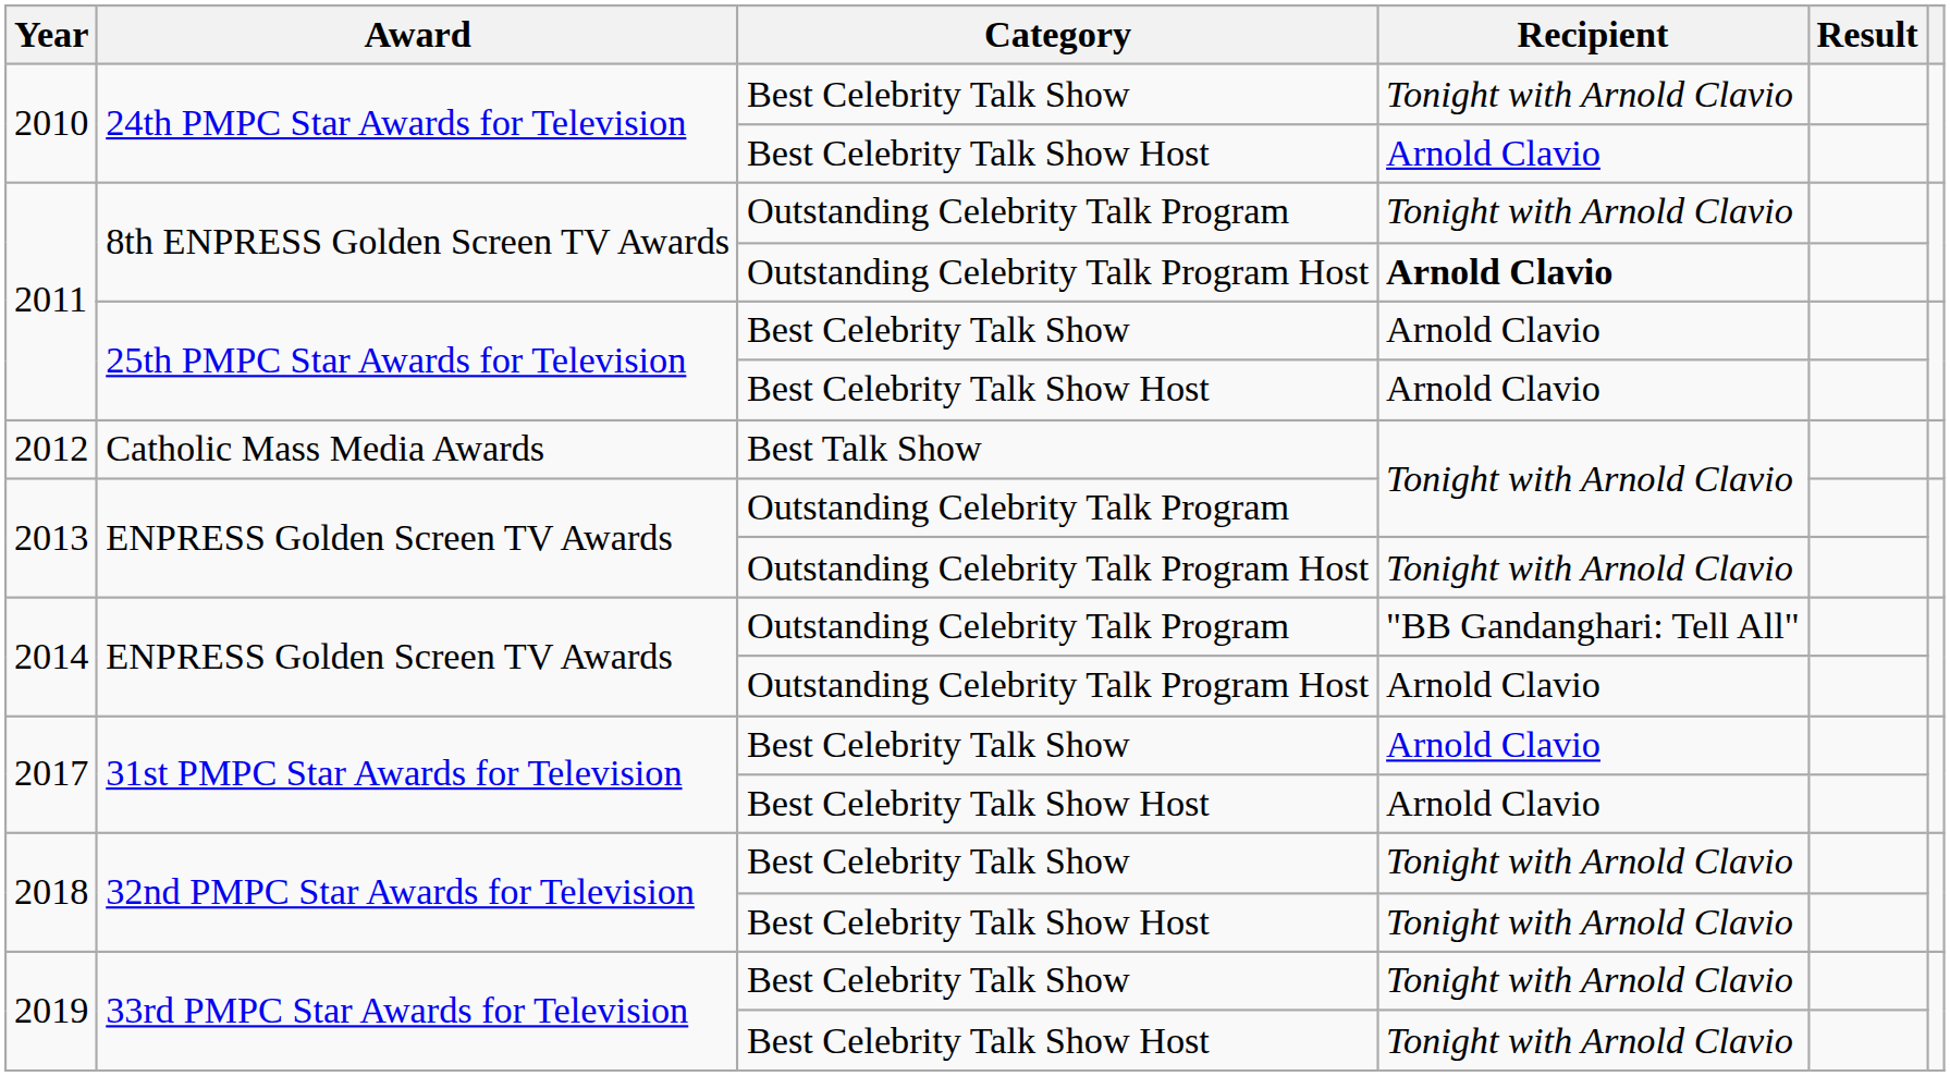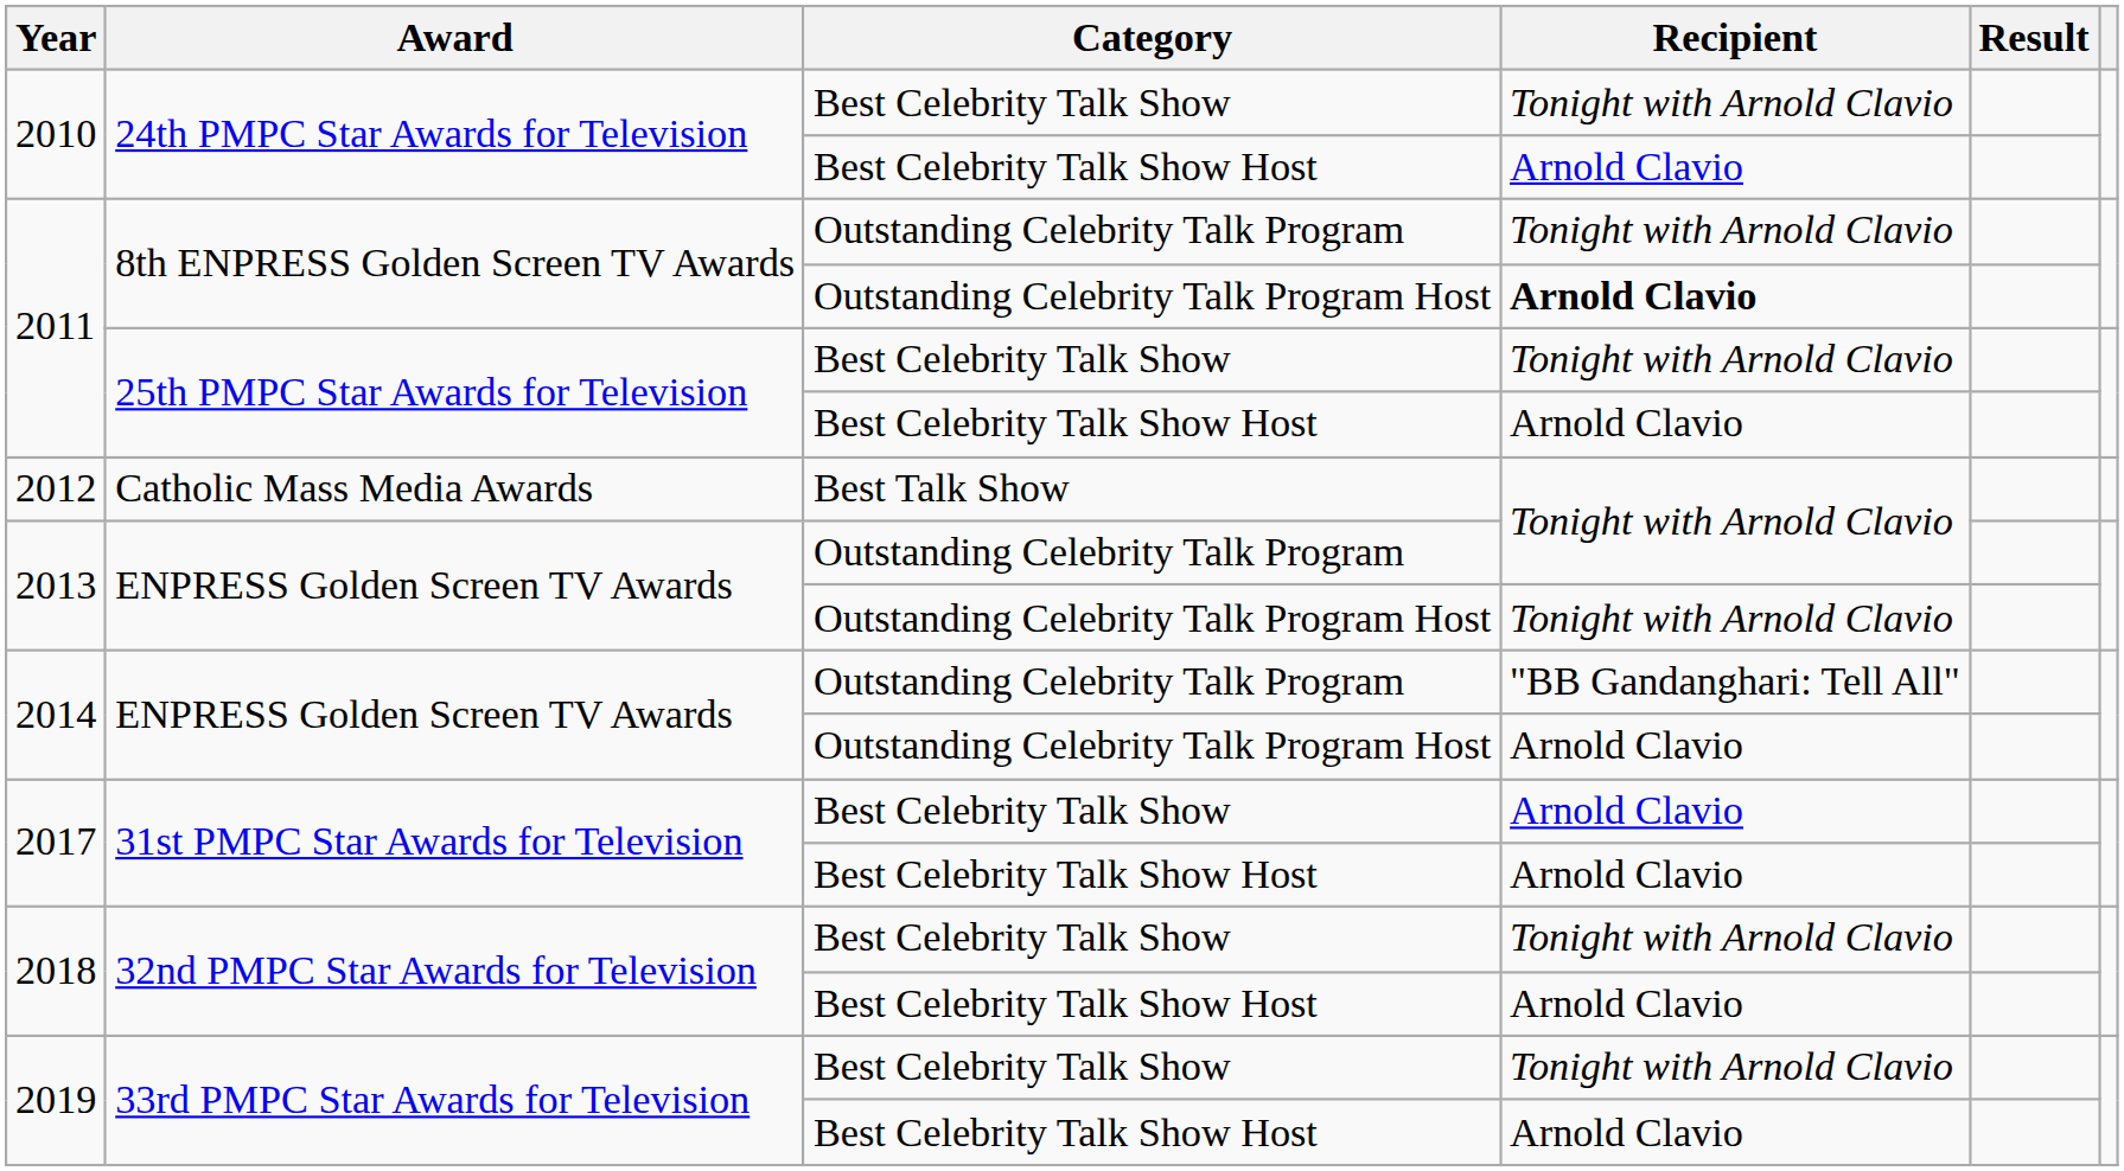2011 / Best Celebrity Talk Show | Recipient: Arnold Clavio -> Tonight with Arnold Clavio
2018 / Best Celebrity Talk Show Host | Recipient: Tonight with Arnold Clavio -> Arnold Clavio
2019 / Best Celebrity Talk Show Host | Recipient: Tonight with Arnold Clavio -> Arnold Clavio
